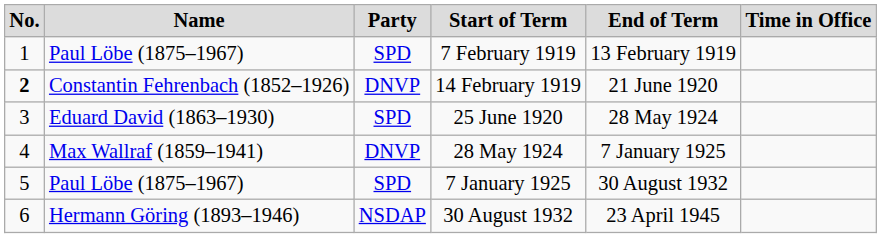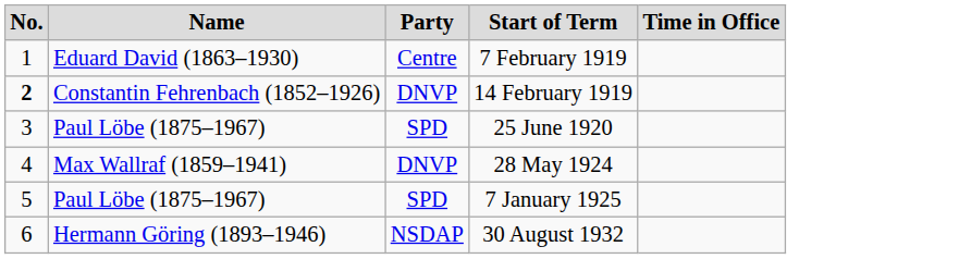- column: End of Term | 13 February 1919 | 21 June 1920 | 28 May 1924 | 7 January 1925 | 30 August 1932 | 23 April 1945
7 February 1919 | Name: Paul Löbe (1875–1967) -> Eduard David (1863–1930)
7 February 1919 | Party: SPD -> Centre
25 June 1920 | Name: Eduard David (1863–1930) -> Paul Löbe (1875–1967)
